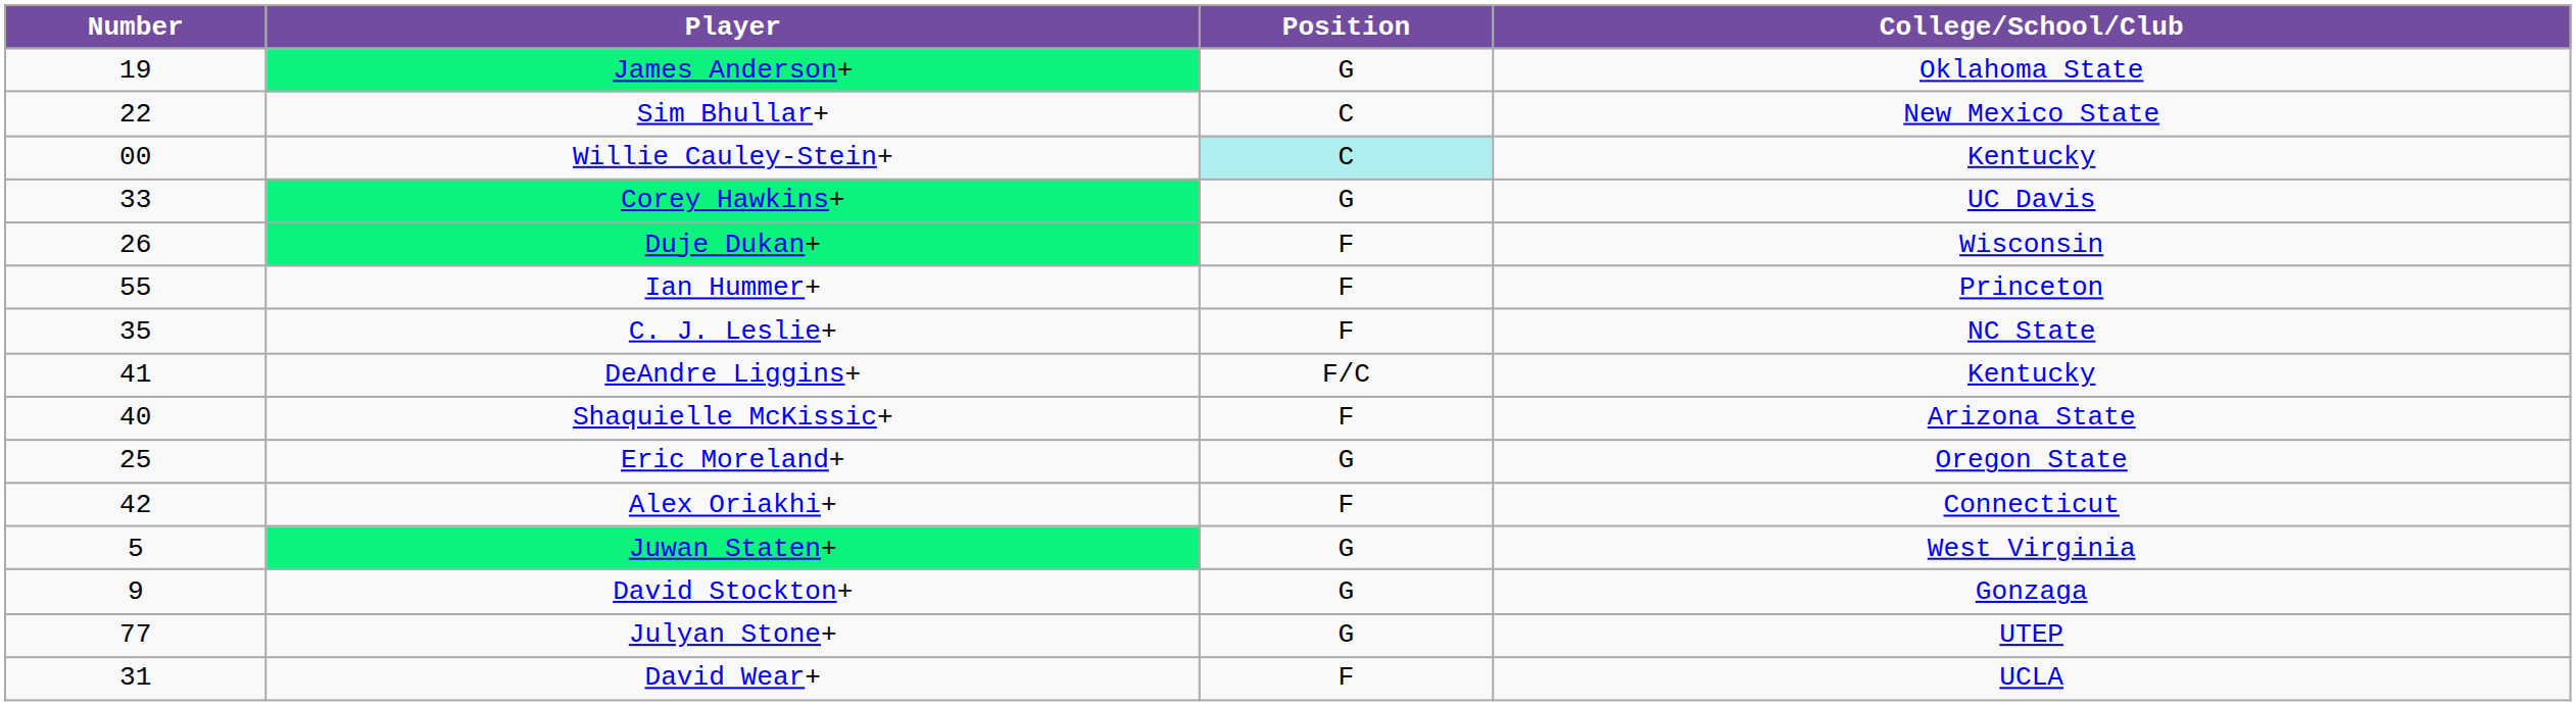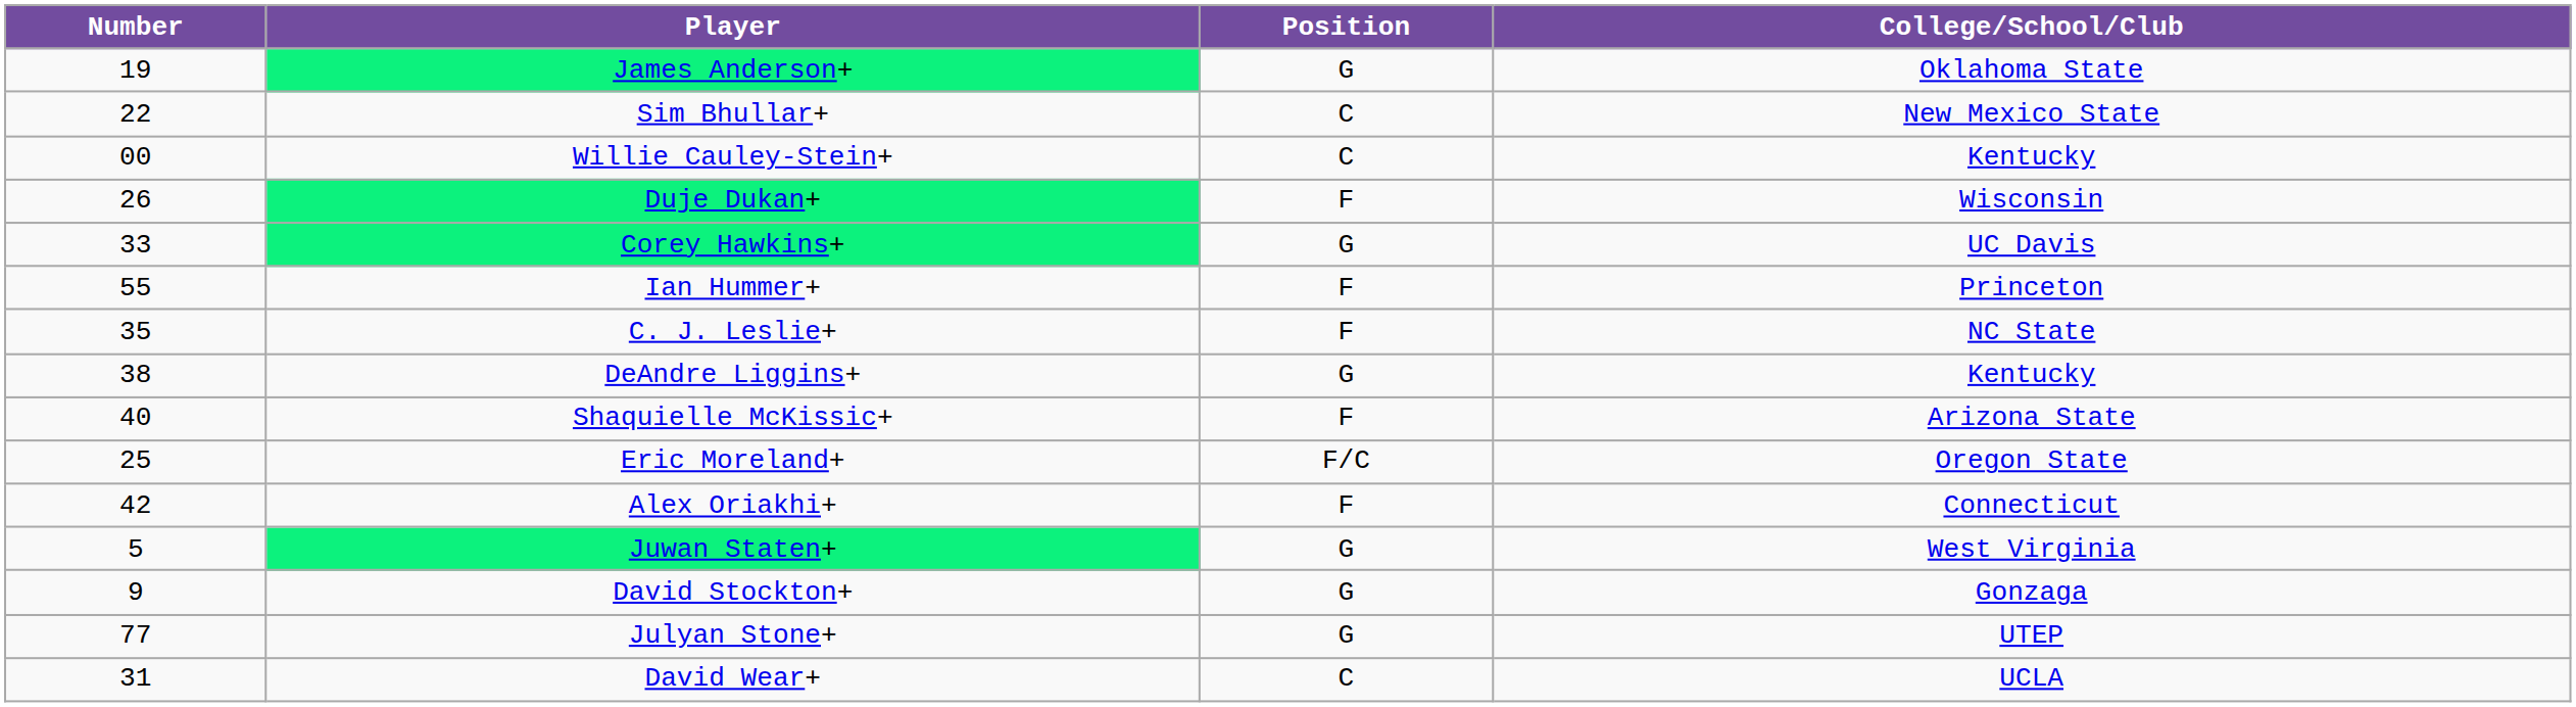Willie Cauley-Stein+ | Position: paleturquoise background -> no background
rows swapped: Duje Dukan+ <-> Corey Hawkins+
DeAndre Liggins+ | Number: 41 -> 38
DeAndre Liggins+ | Position: F/C -> G
Eric Moreland+ | Position: G -> F/C
David Wear+ | Position: F -> C
